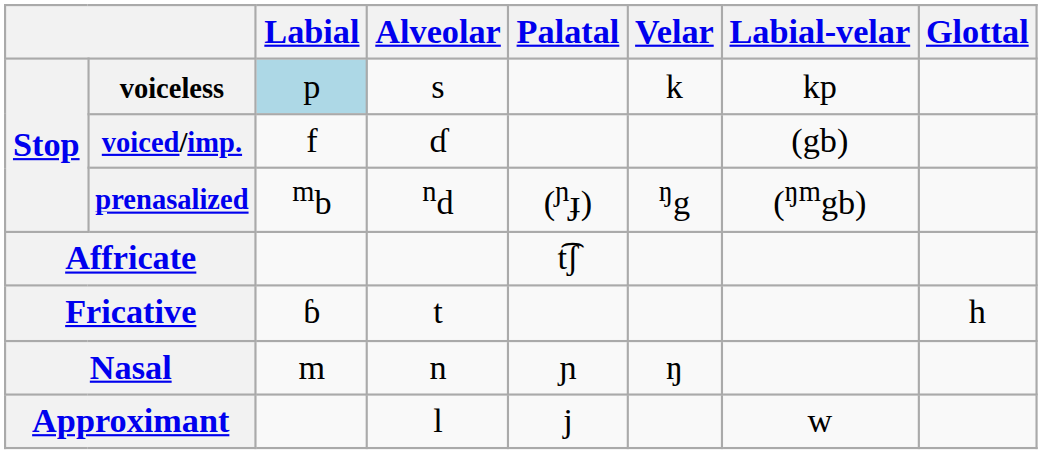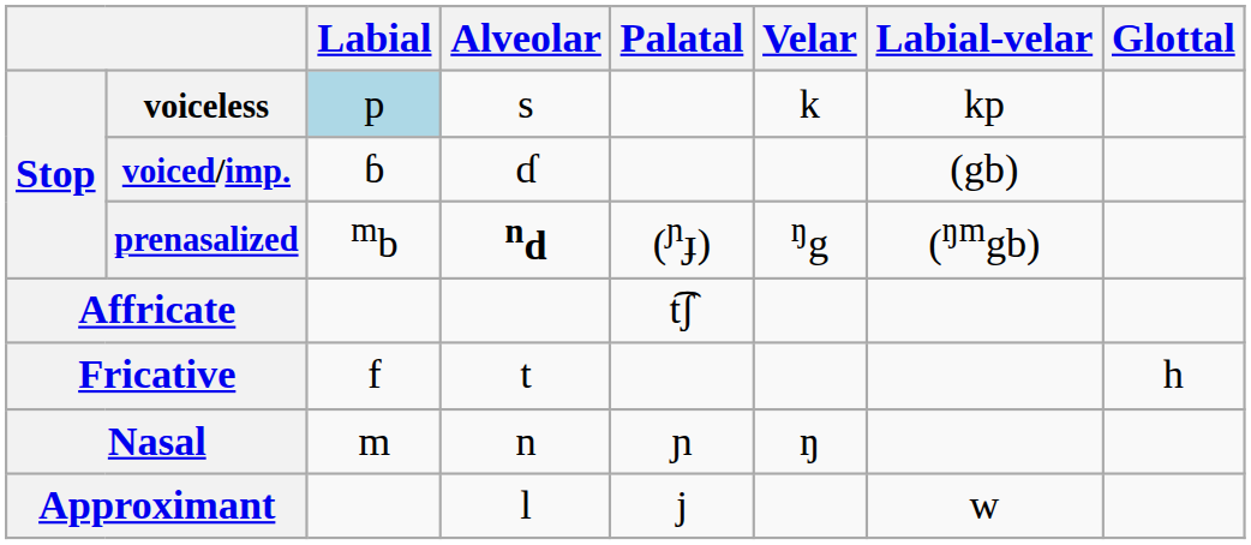voiced/imp. | Labial: f -> ɓ
prenasalized | Alveolar: normal -> bold
Fricative | Labial: ɓ -> f
